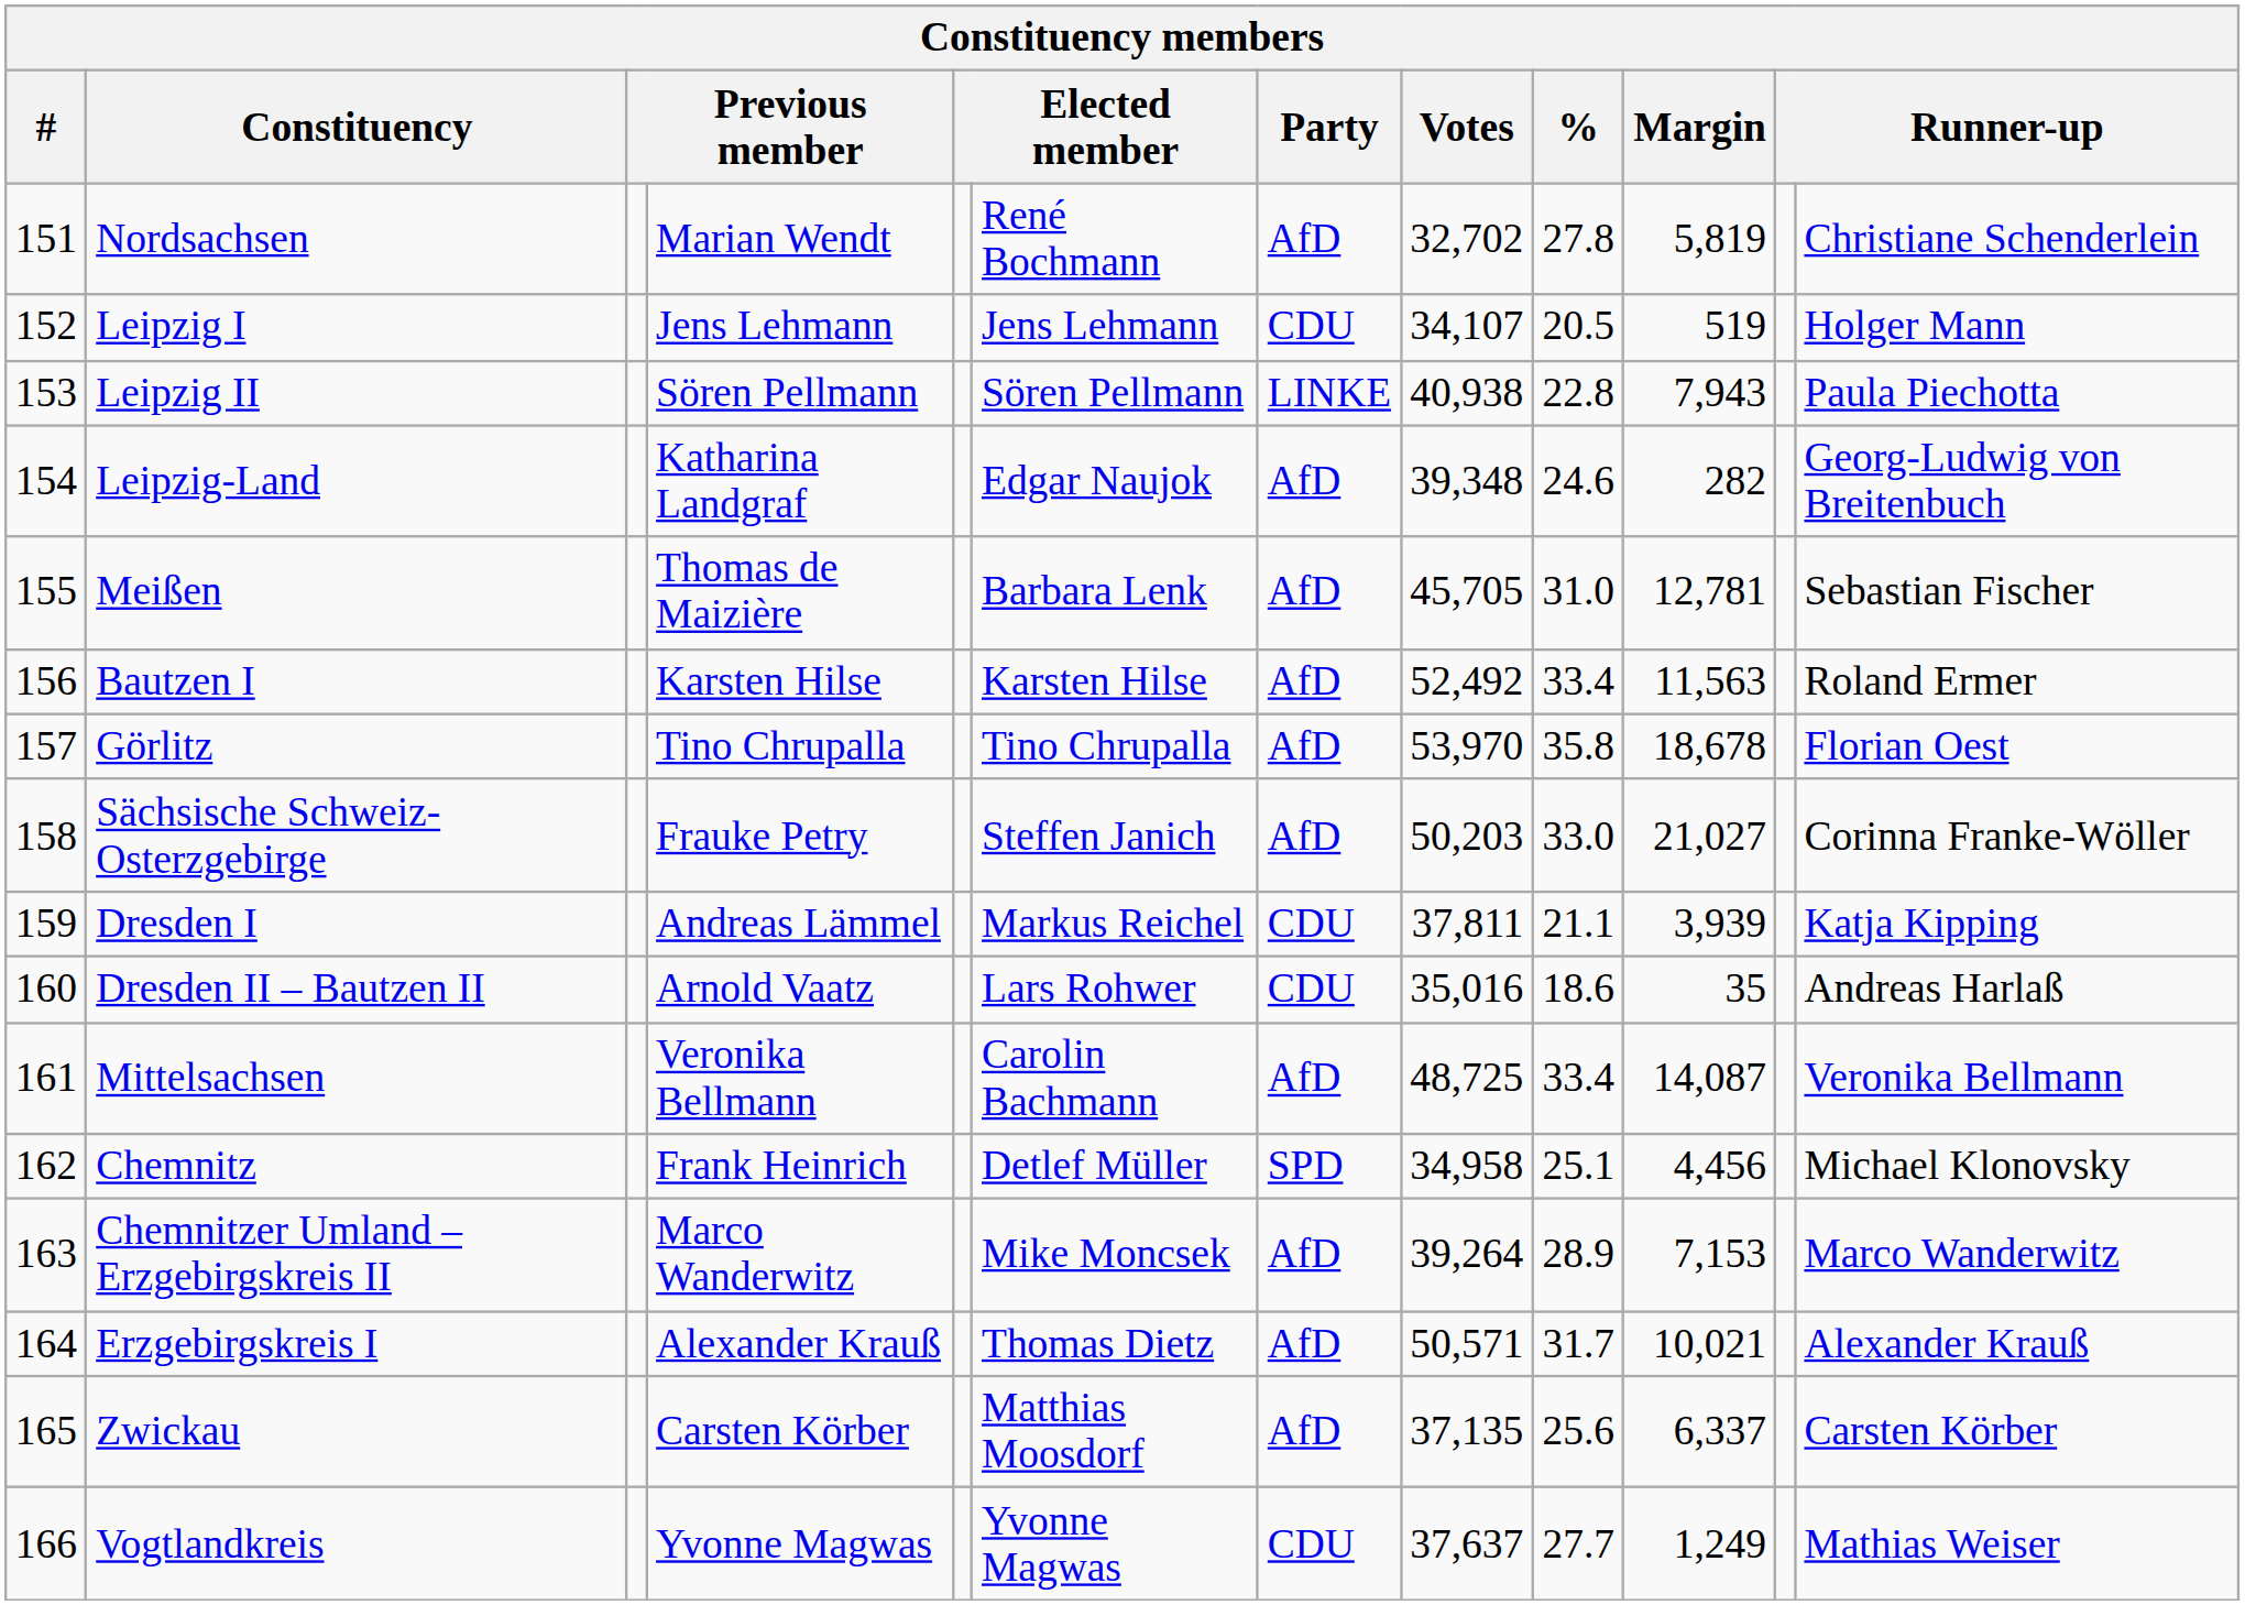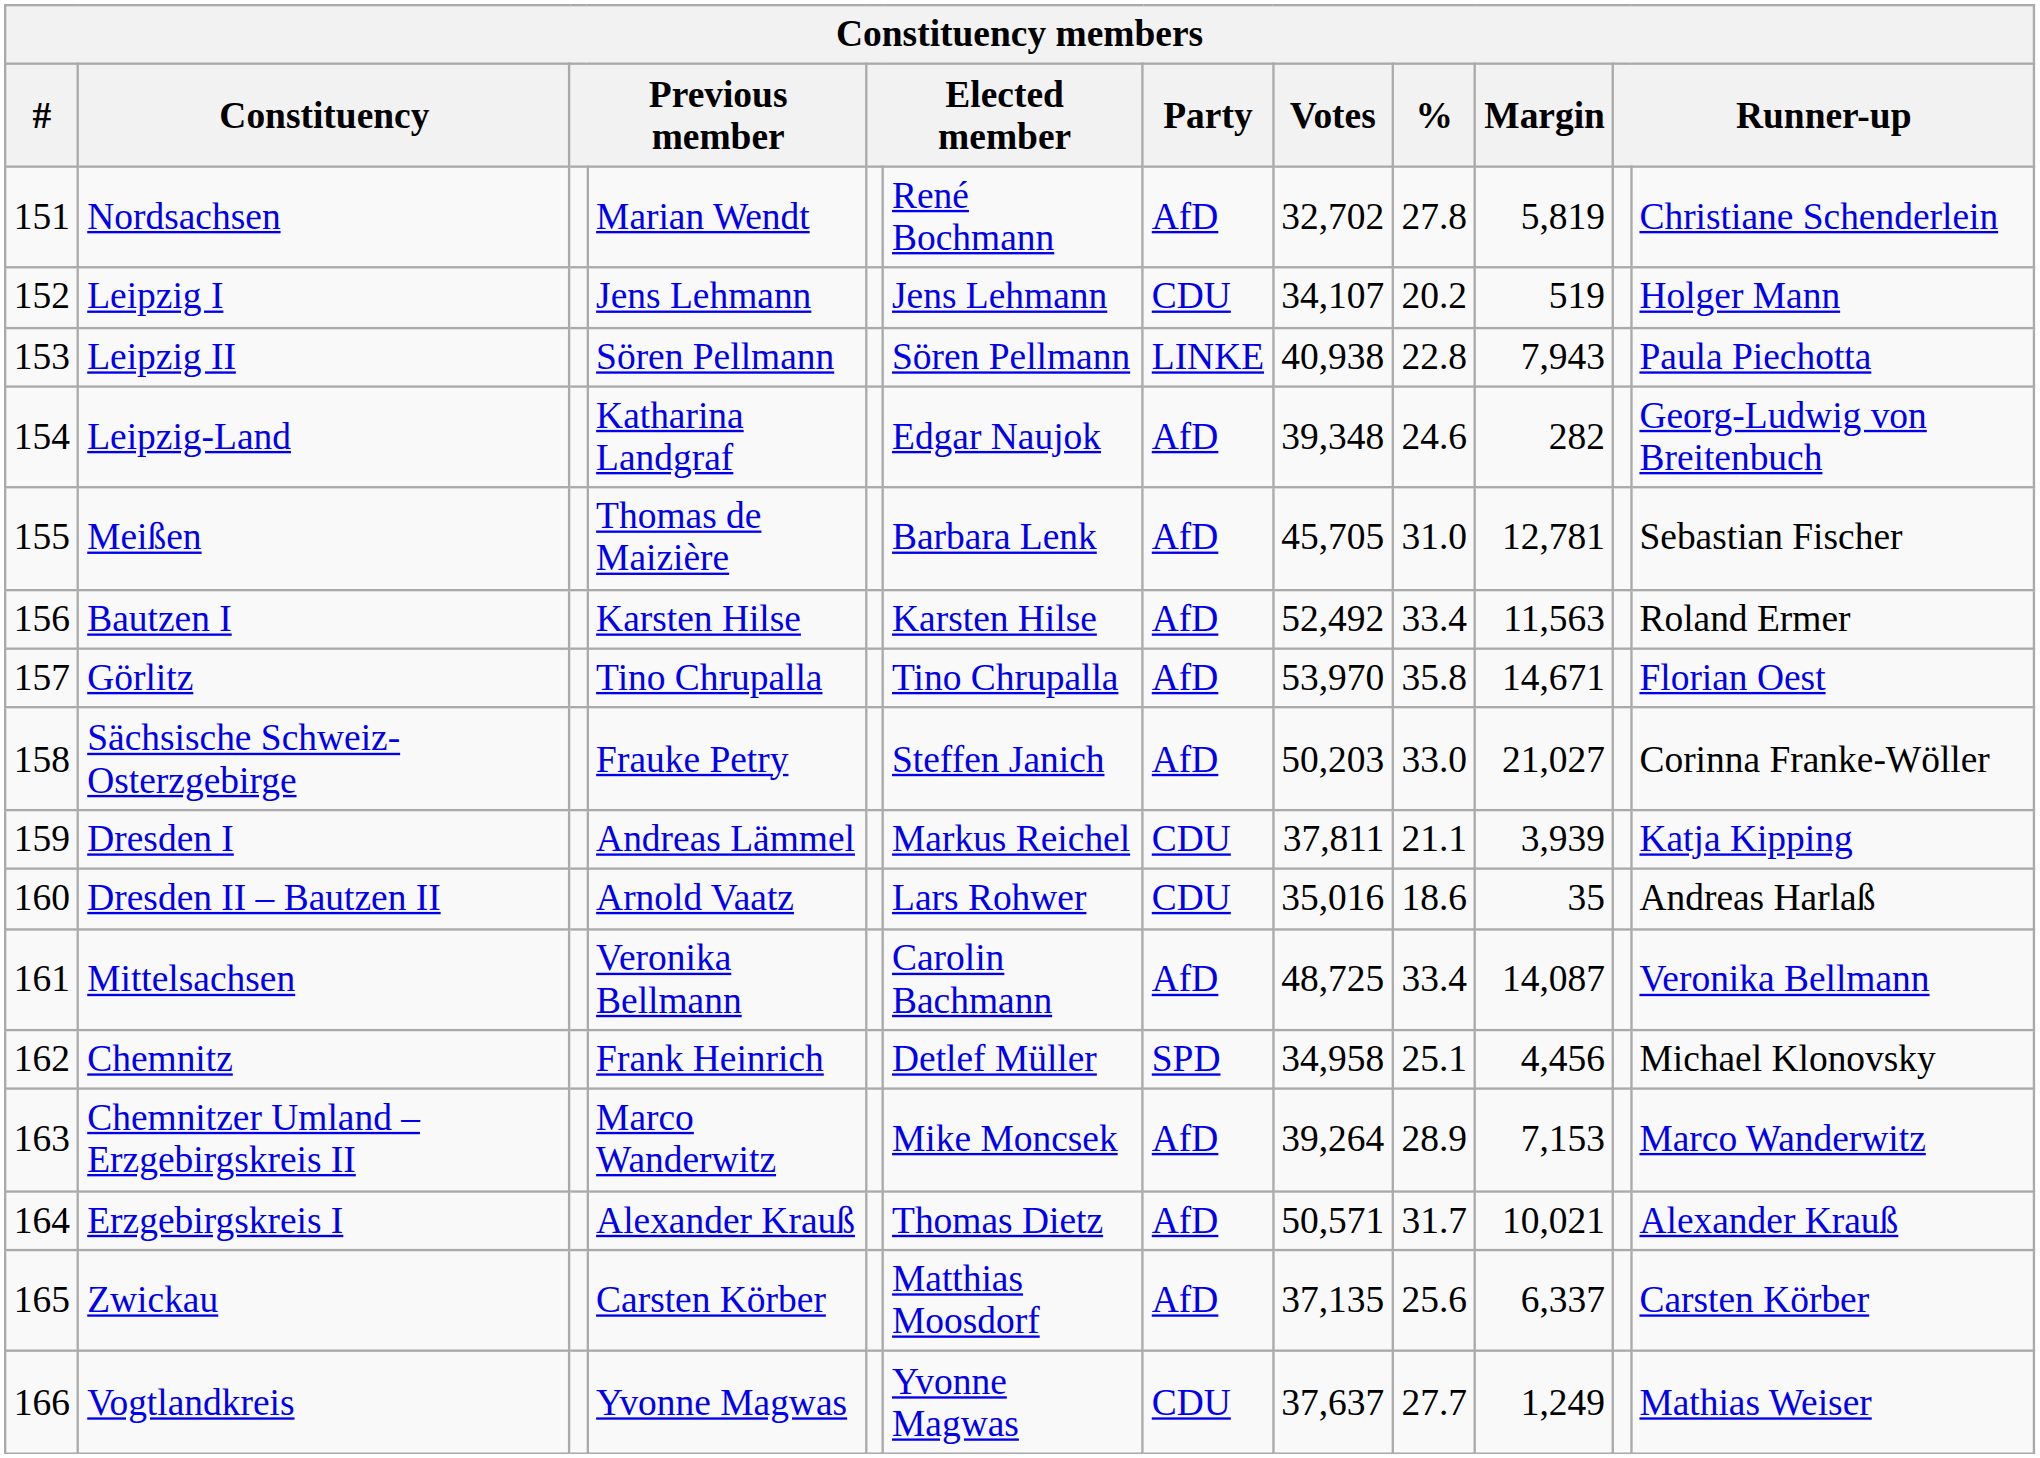Leipzig I | %: 20.5 -> 20.2
Görlitz | Margin: 18,678 -> 14,671
